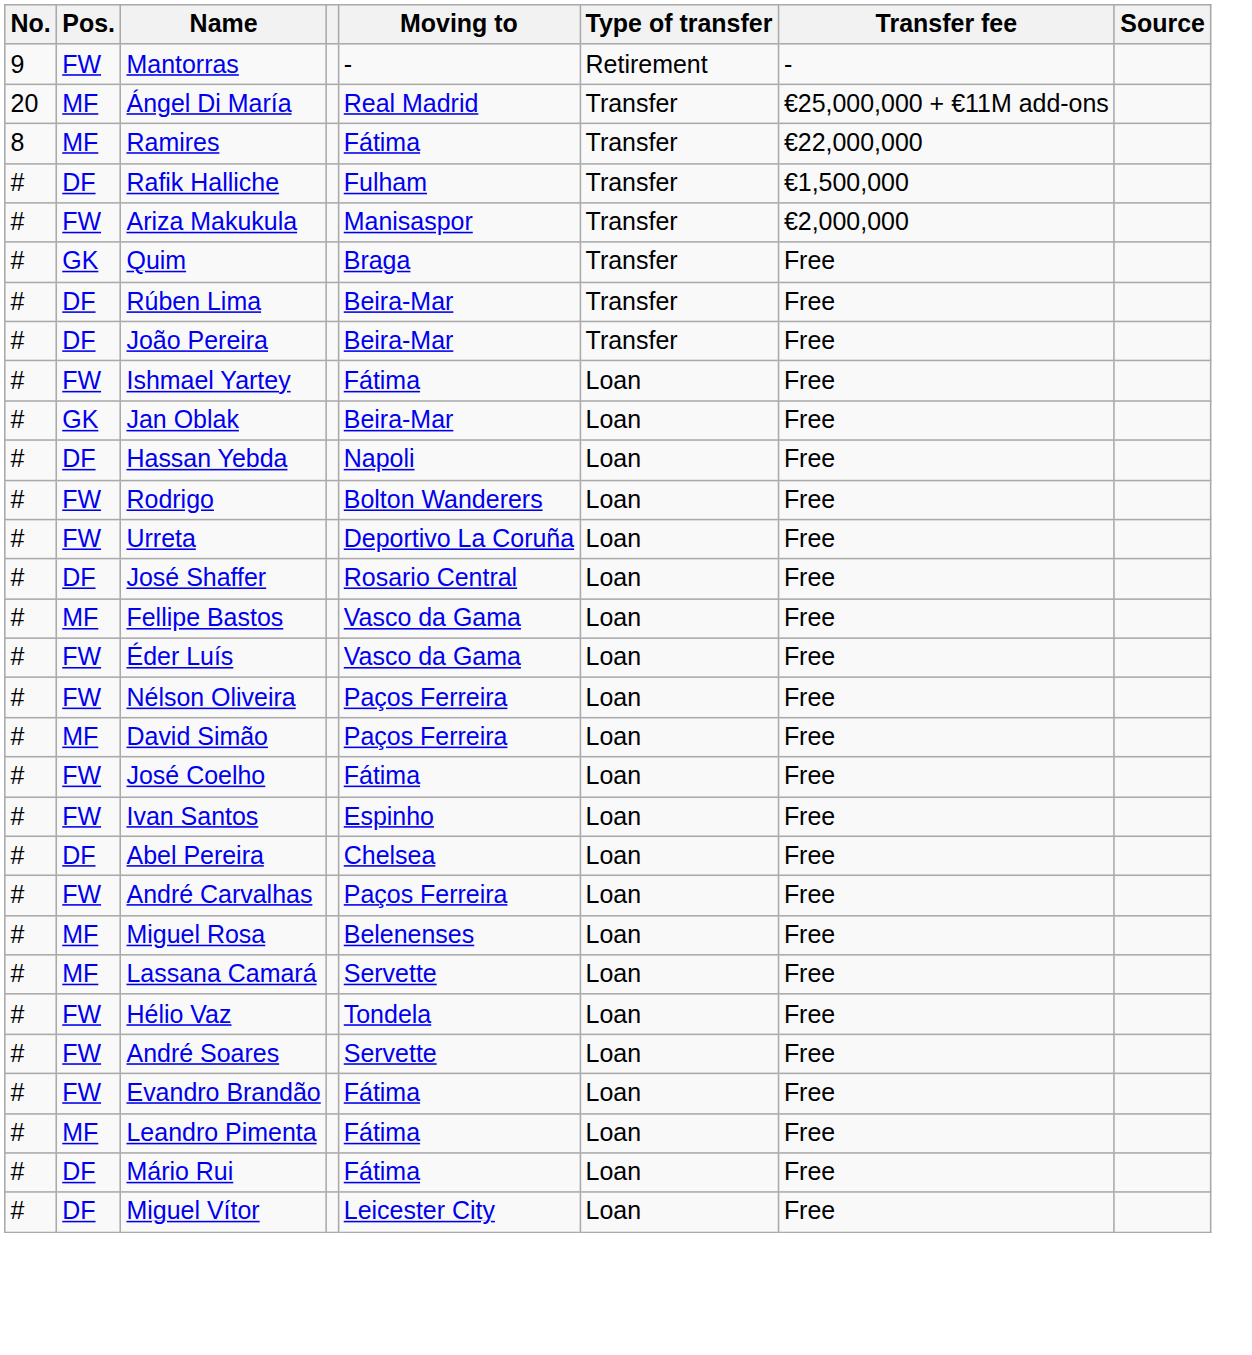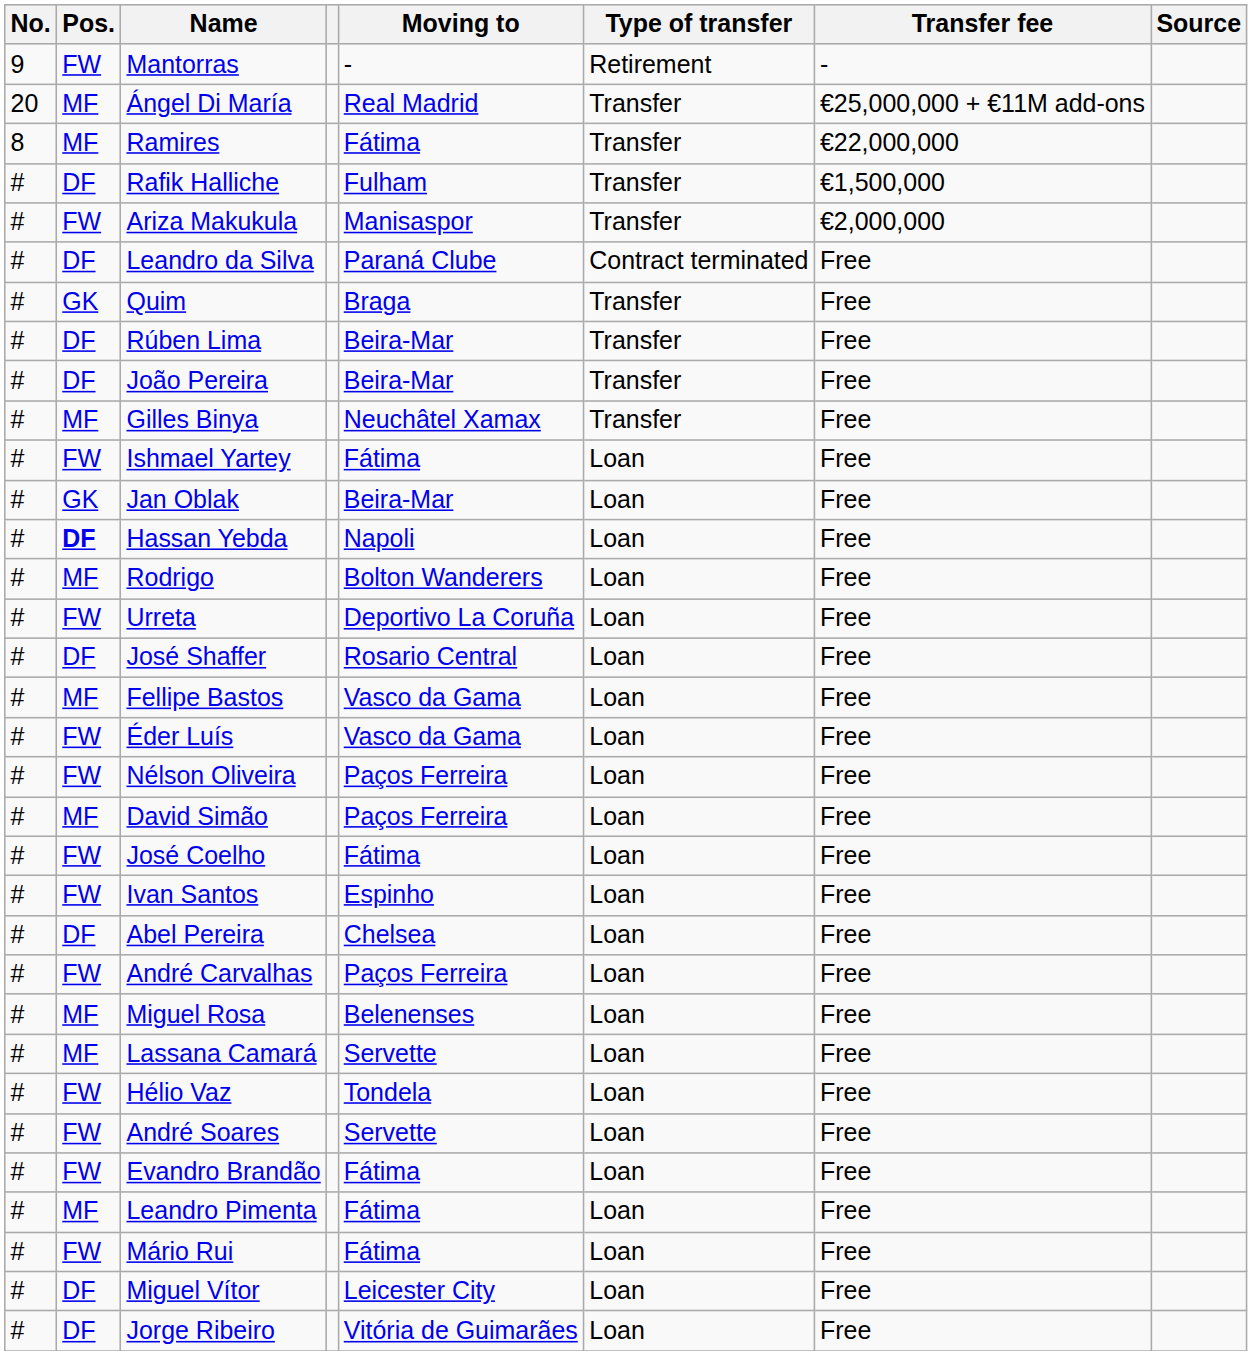+ row: # | DF | Leandro da Silva | Paraná Clube | Contract terminated | Free
+ row: # | MF | Gilles Binya | Neuchâtel Xamax | Transfer | Free
Hassan Yebda | Pos.: normal -> bold
Rodrigo | Pos.: FW -> MF
Mário Rui | Pos.: DF -> FW
+ row: # | DF | Jorge Ribeiro | Vitória de Guimarães | Loan | Free
